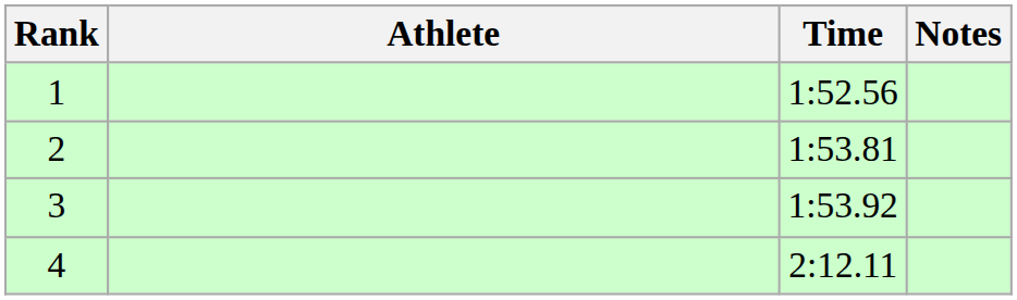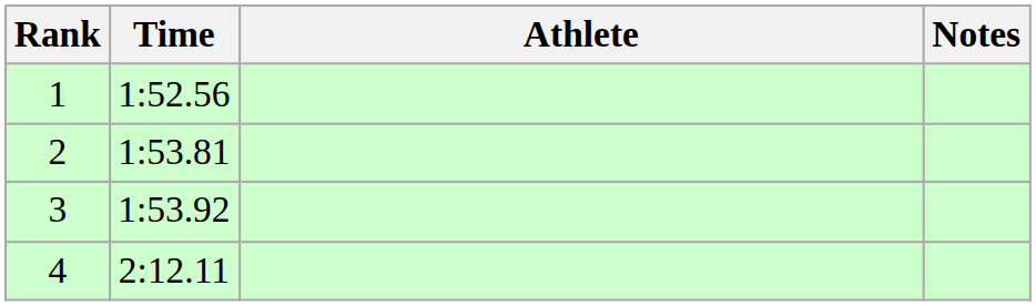columns swapped: Athlete <-> Time
